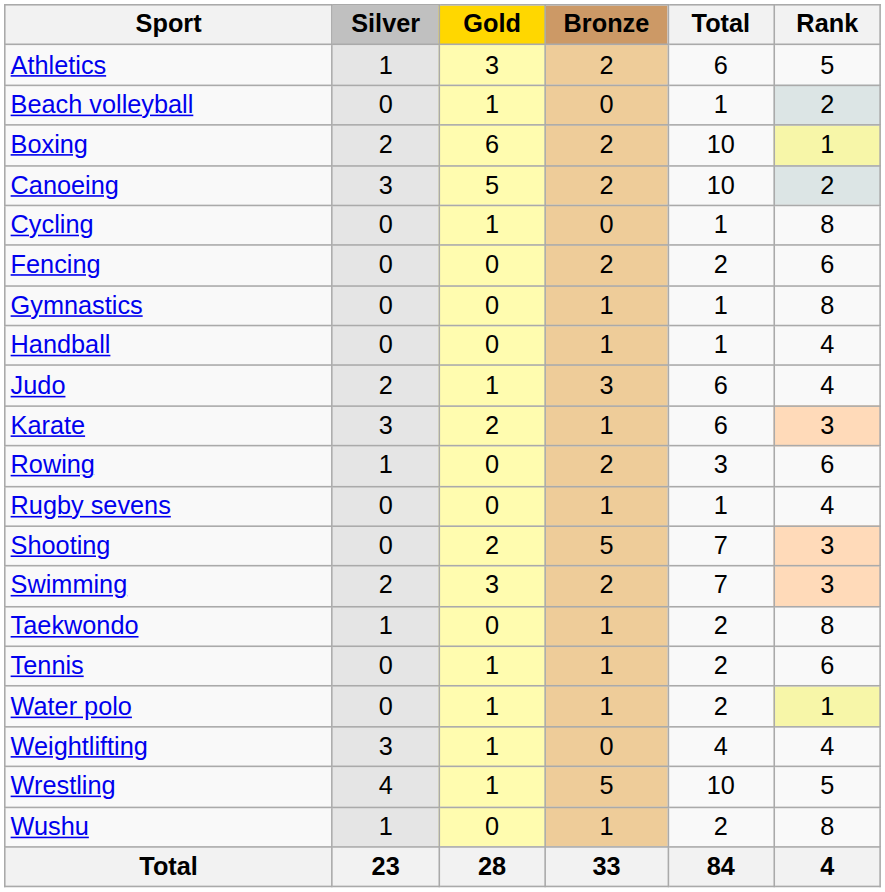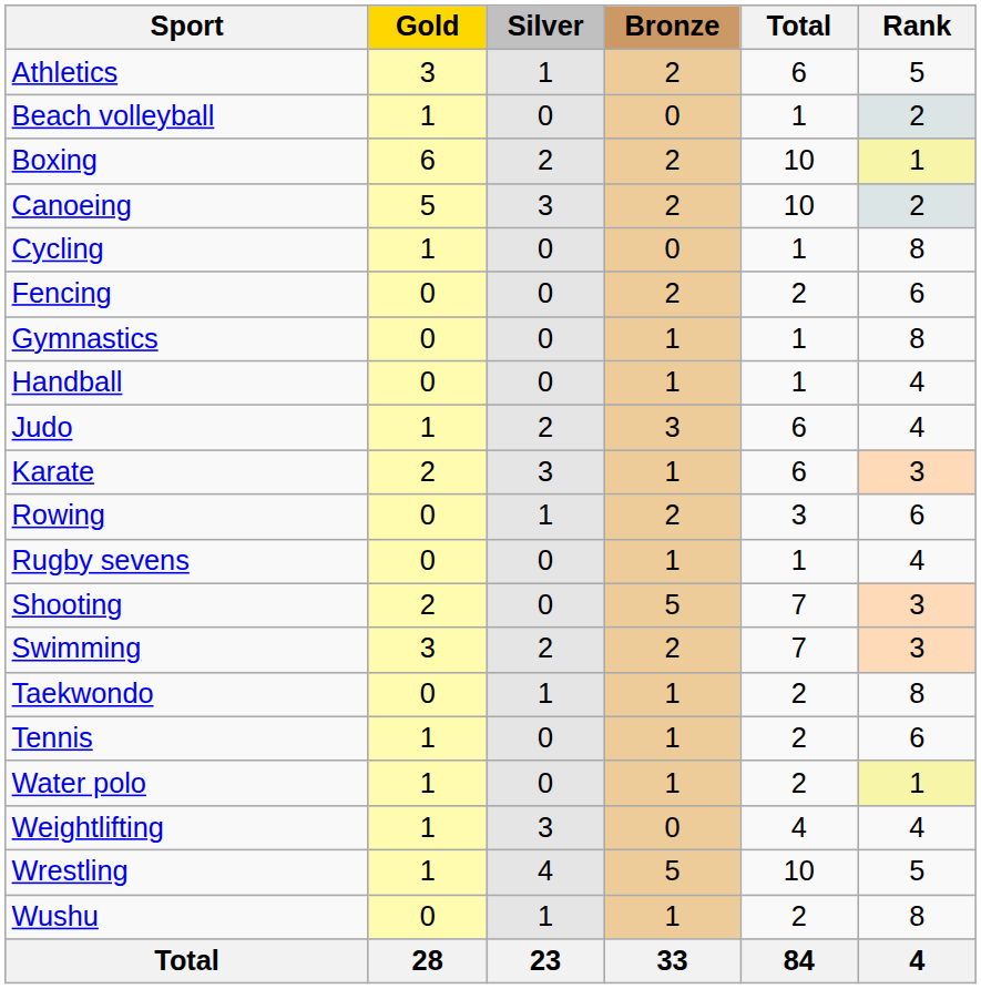columns swapped: Gold <-> Silver
